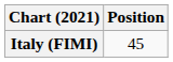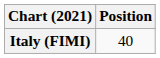Italy (FIMI) | Position: 45 -> 40
